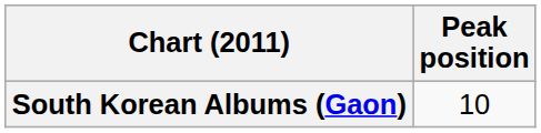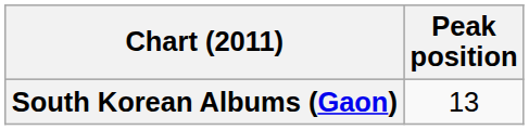South Korean Albums (Gaon) | Peak position: 10 -> 13
